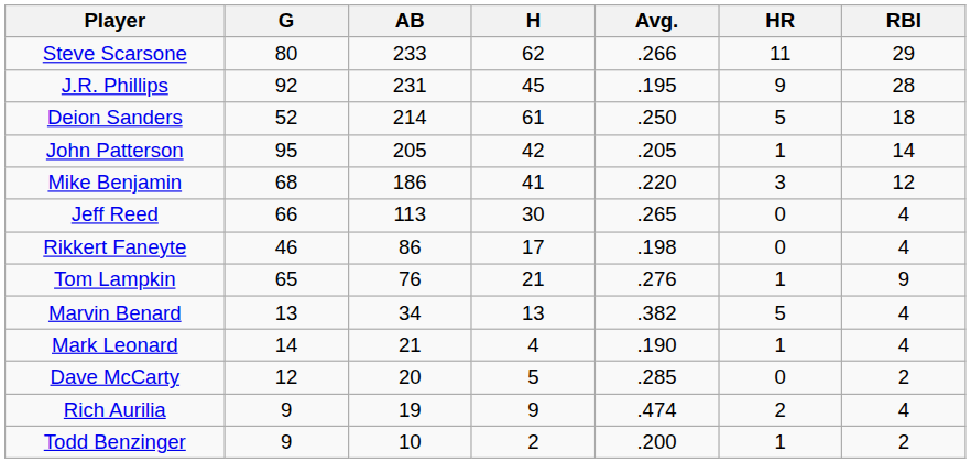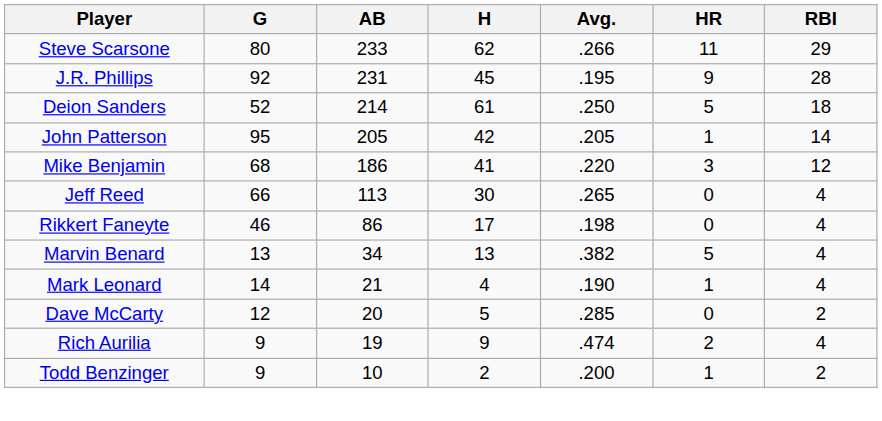- row: Tom Lampkin | 65 | 76 | 21 | .276 | 1 | 9
